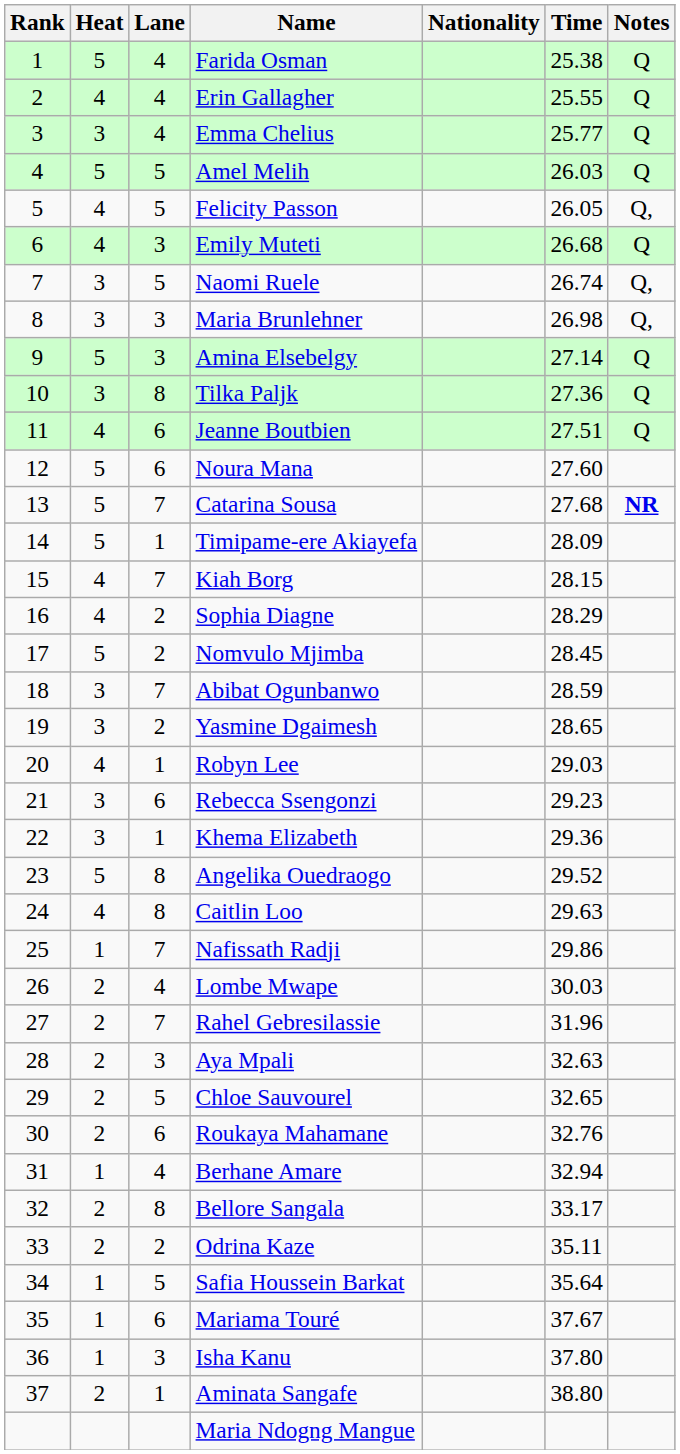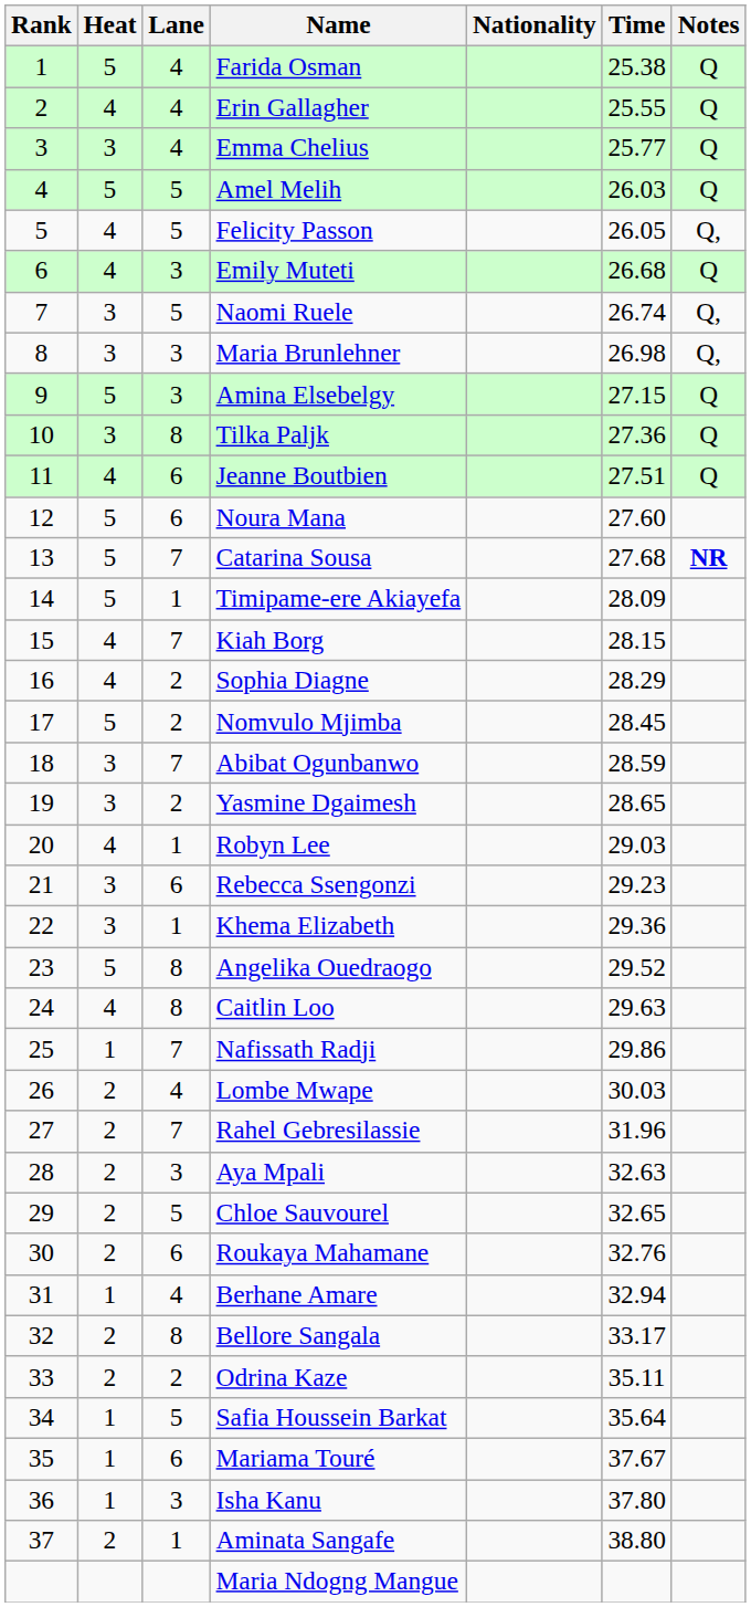Amina Elsebelgy | Time: 27.14 -> 27.15
